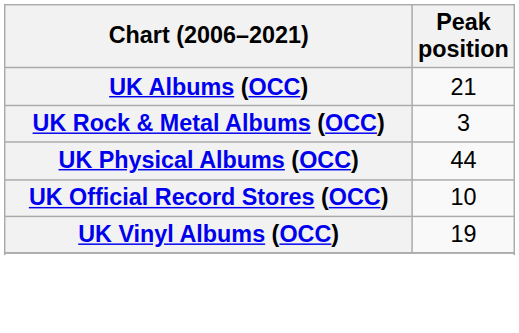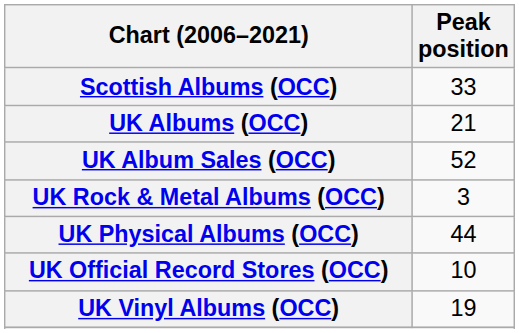+ row: Scottish Albums (OCC) | 33
+ row: UK Album Sales (OCC) | 52
